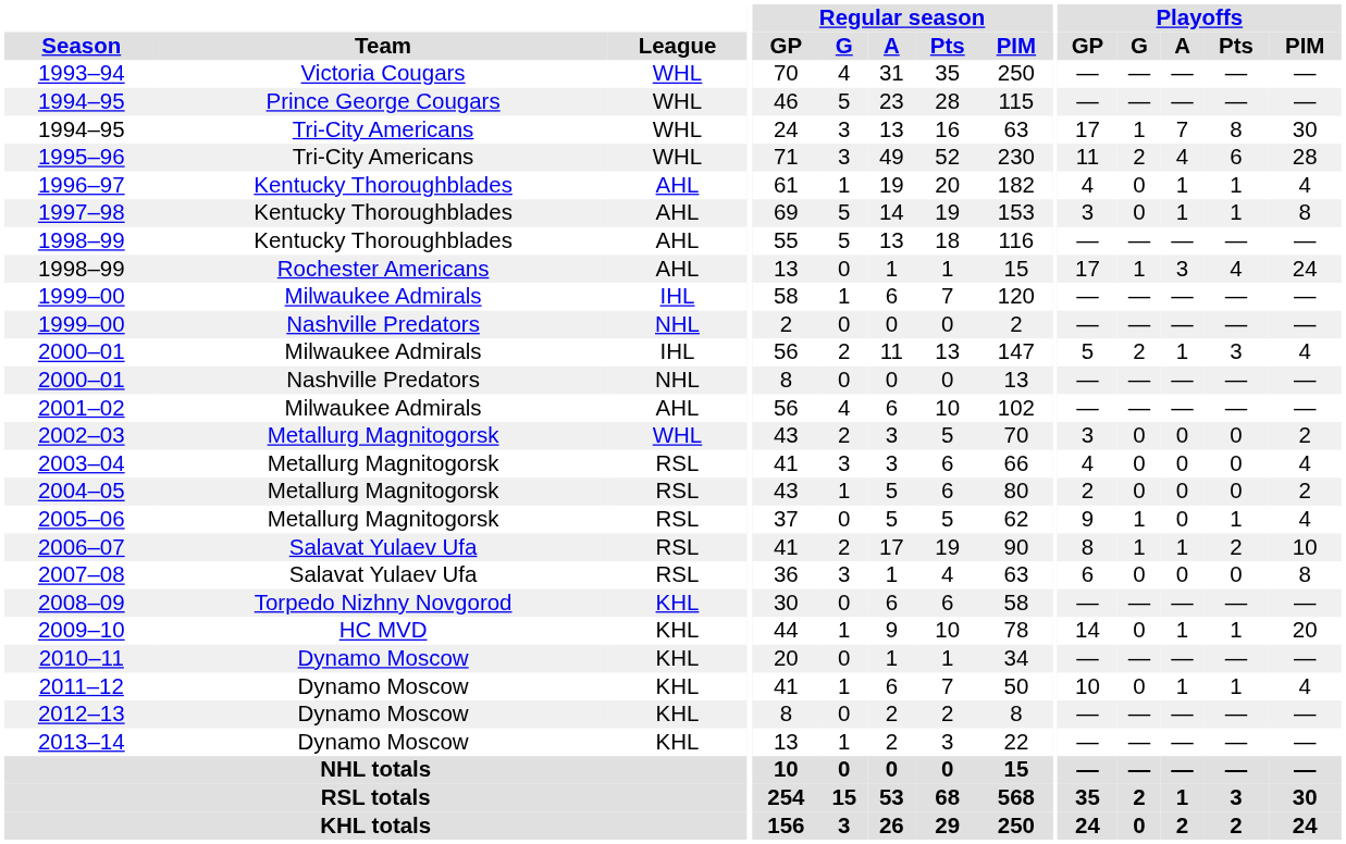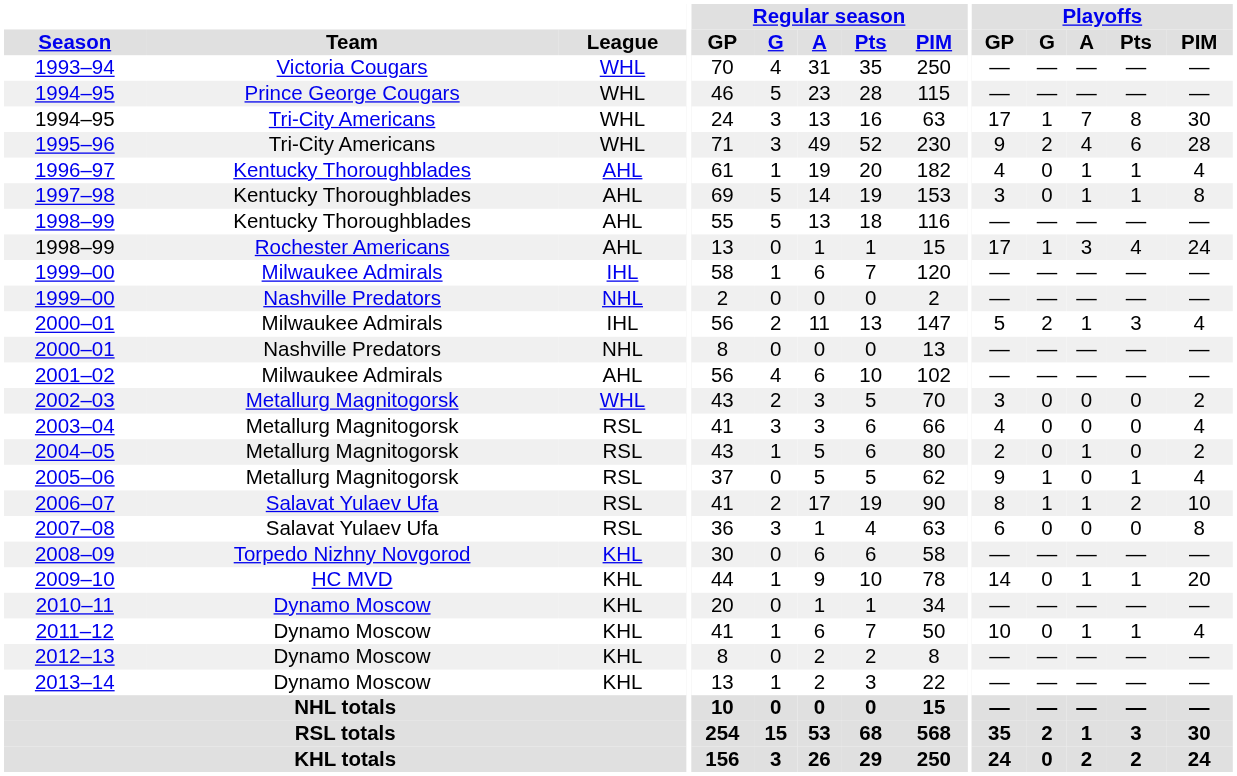1995–96 | Playoffs / GP: 11 -> 9
2004–05 | Playoffs / A: 0 -> 1
